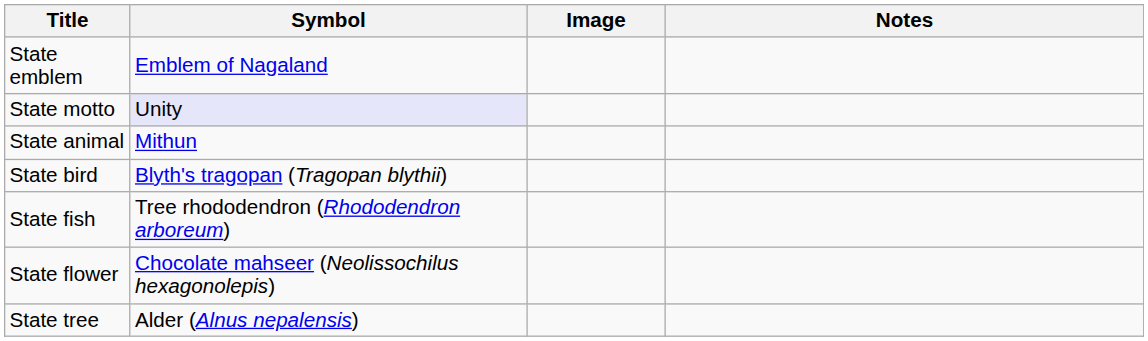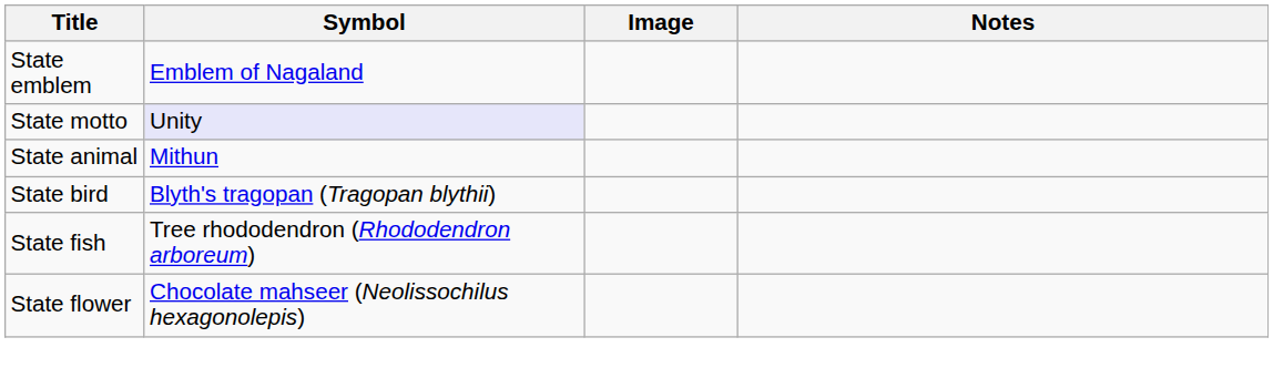- row: State tree | Alder (Alnus nepalensis)
